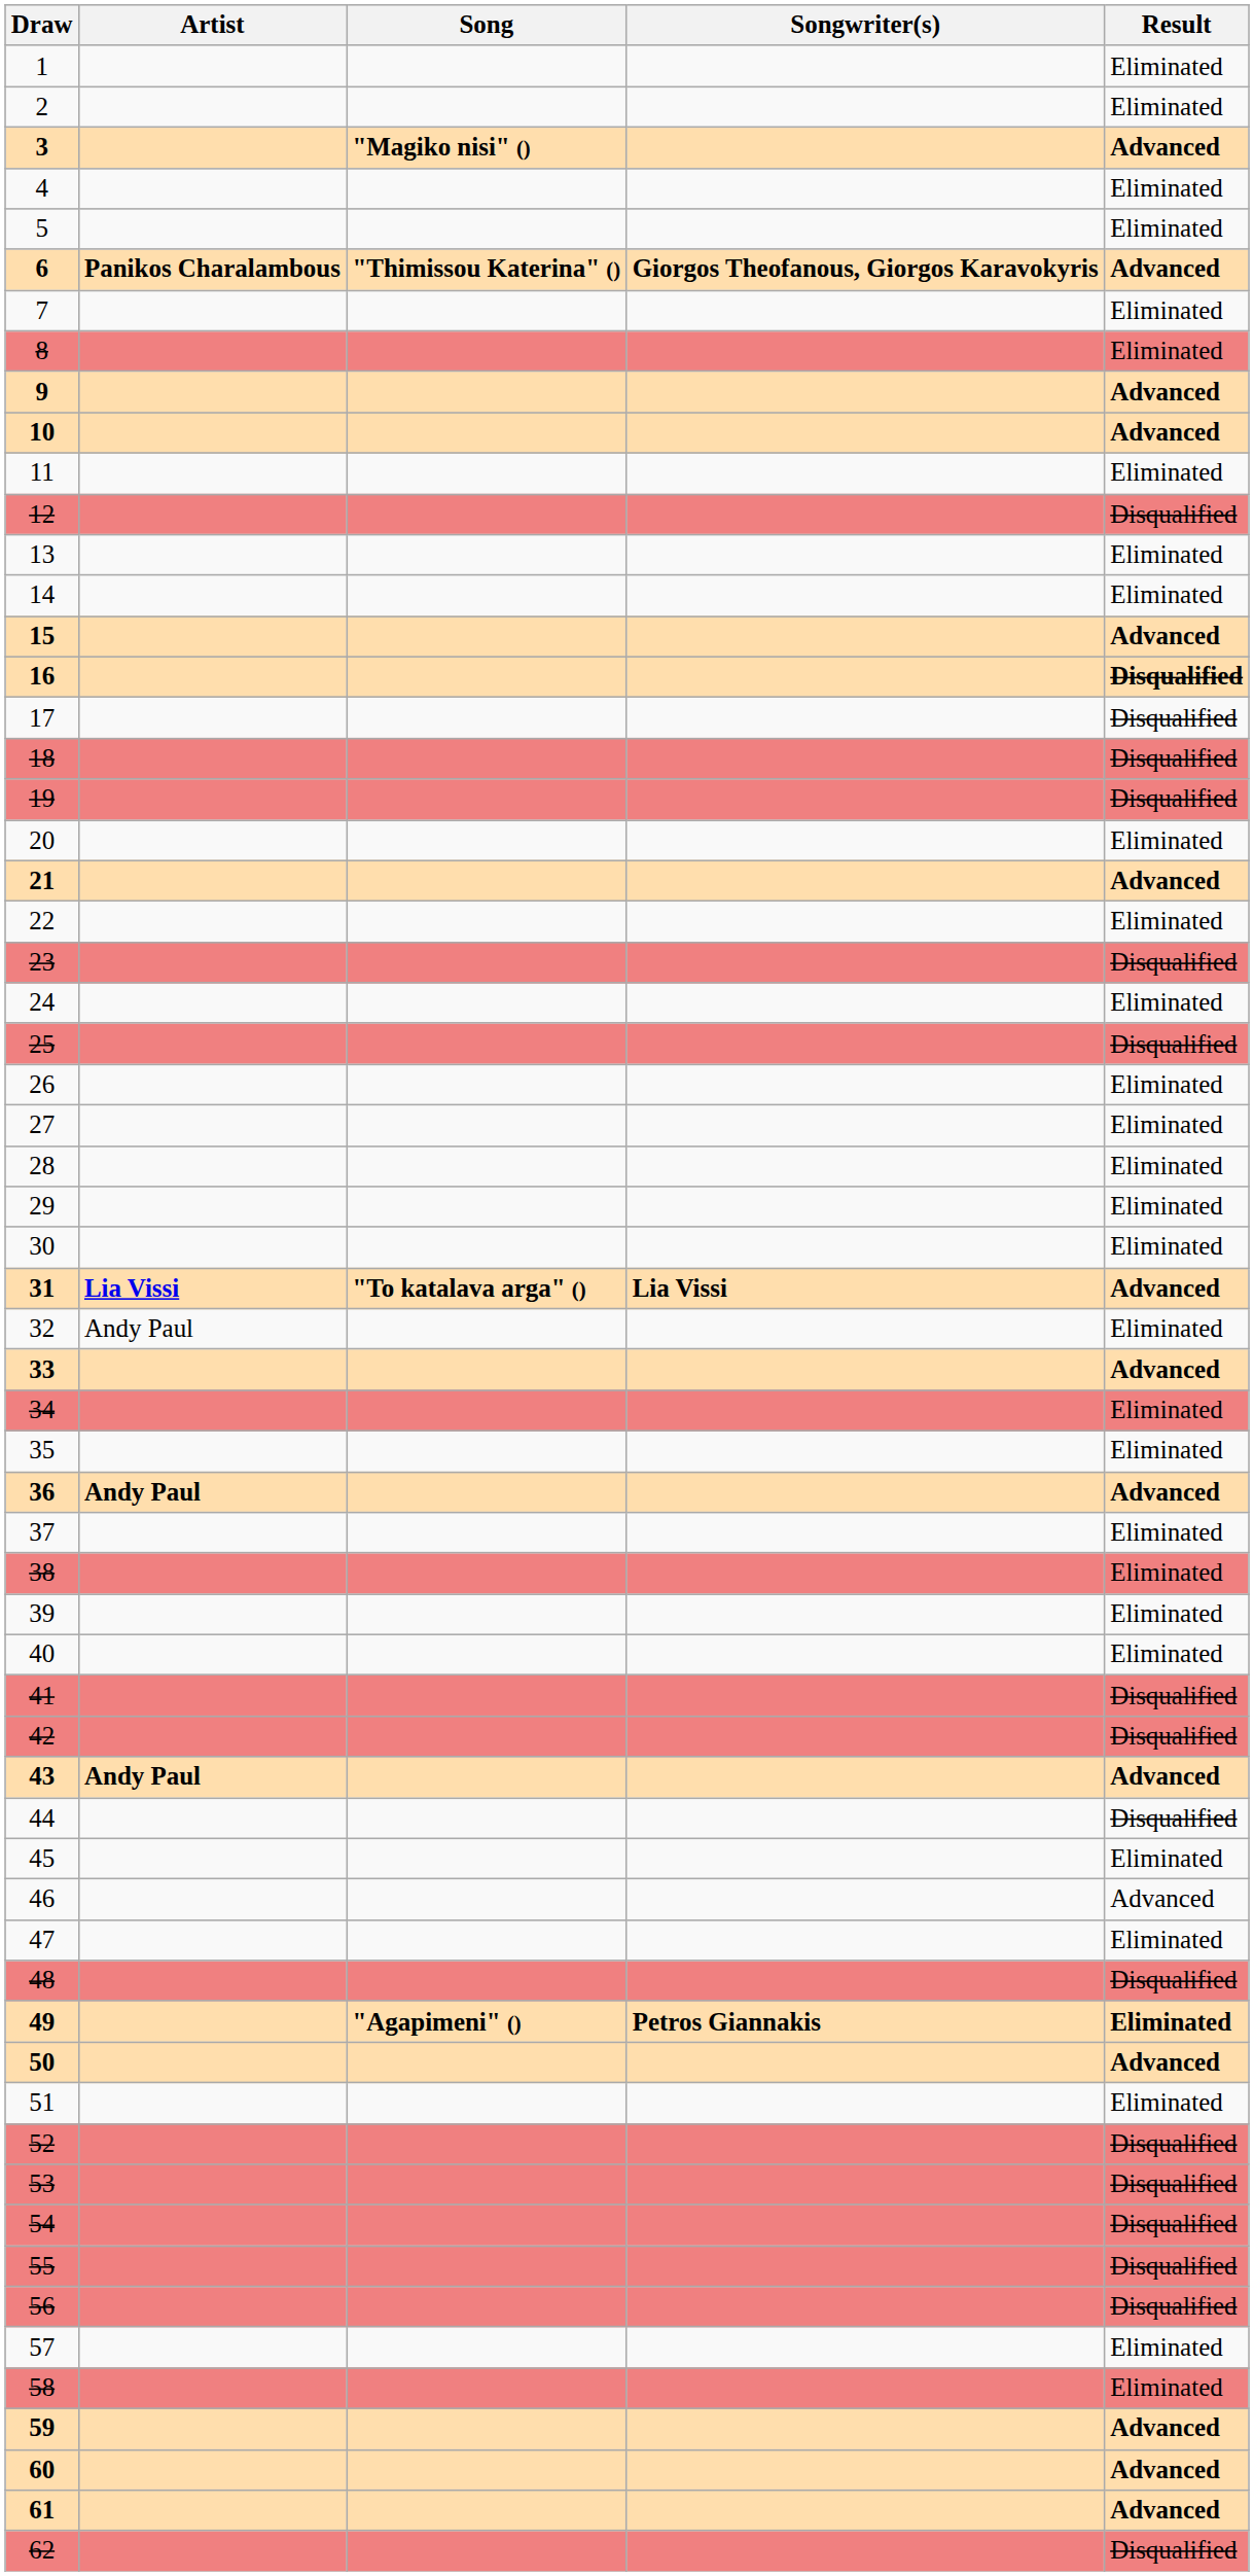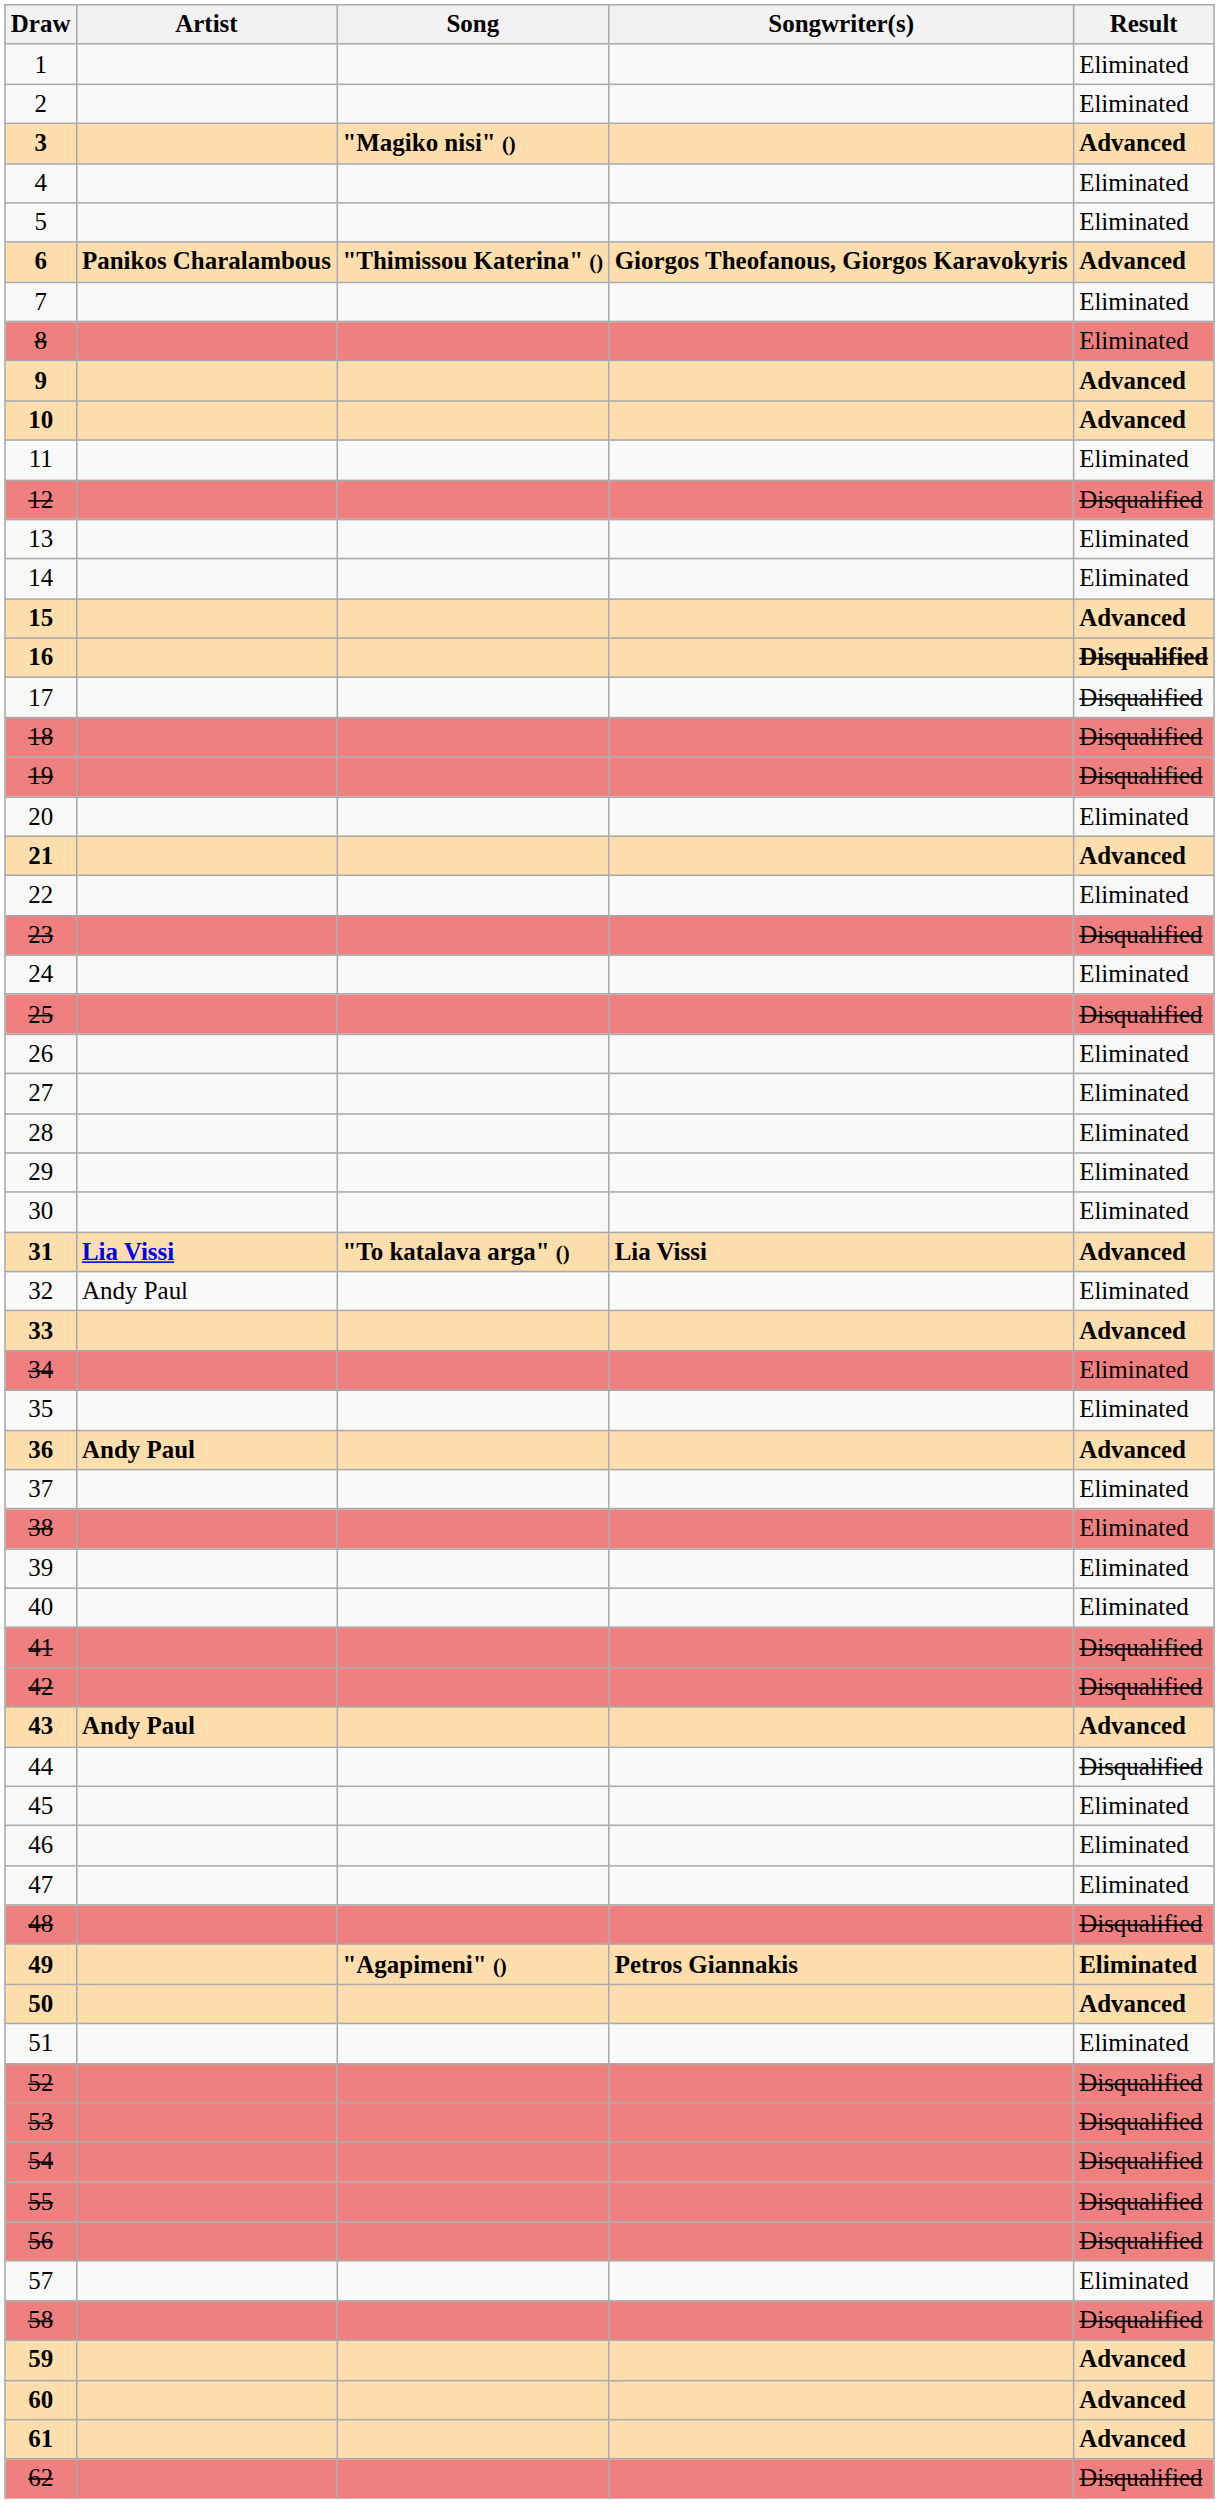46 | Result: Advanced -> Eliminated
58 | Result: Eliminated -> Disqualified
